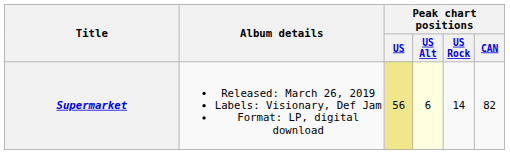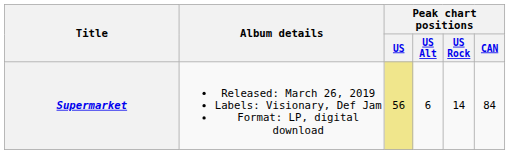Supermarket | Peak chart positions / US Alt: lightyellow background -> no background
Supermarket | Peak chart positions / CAN: 82 -> 84
